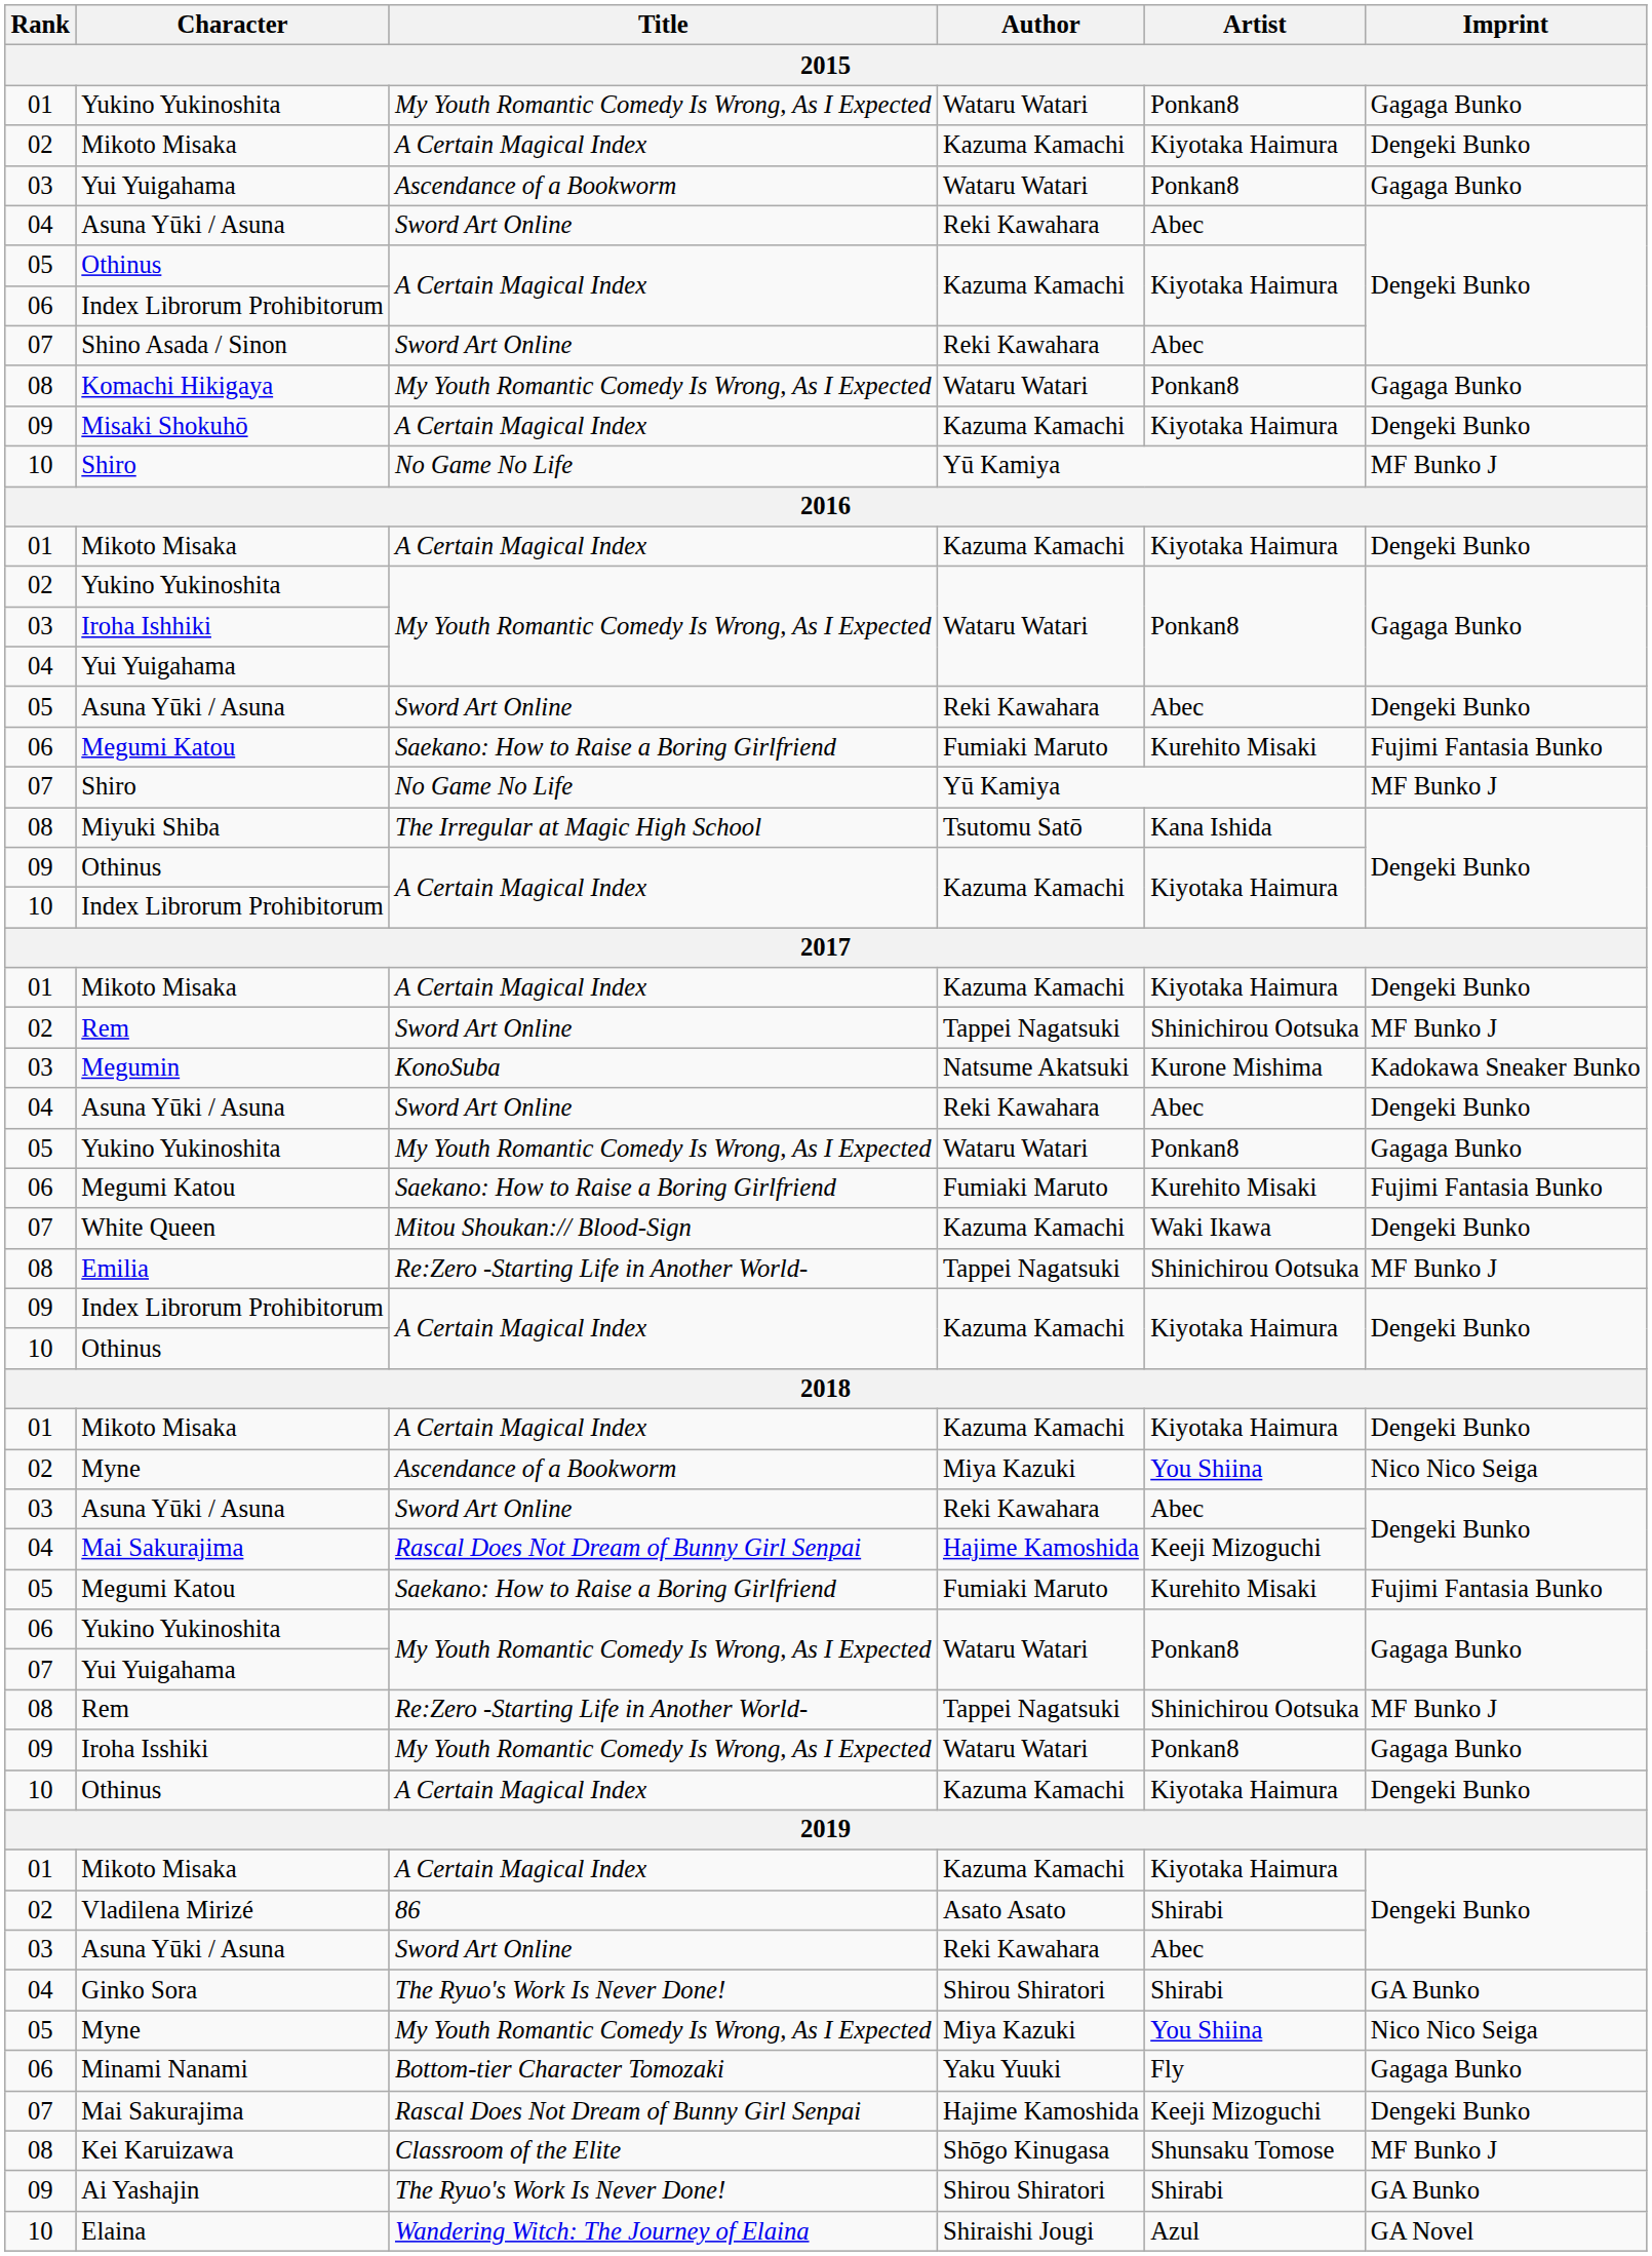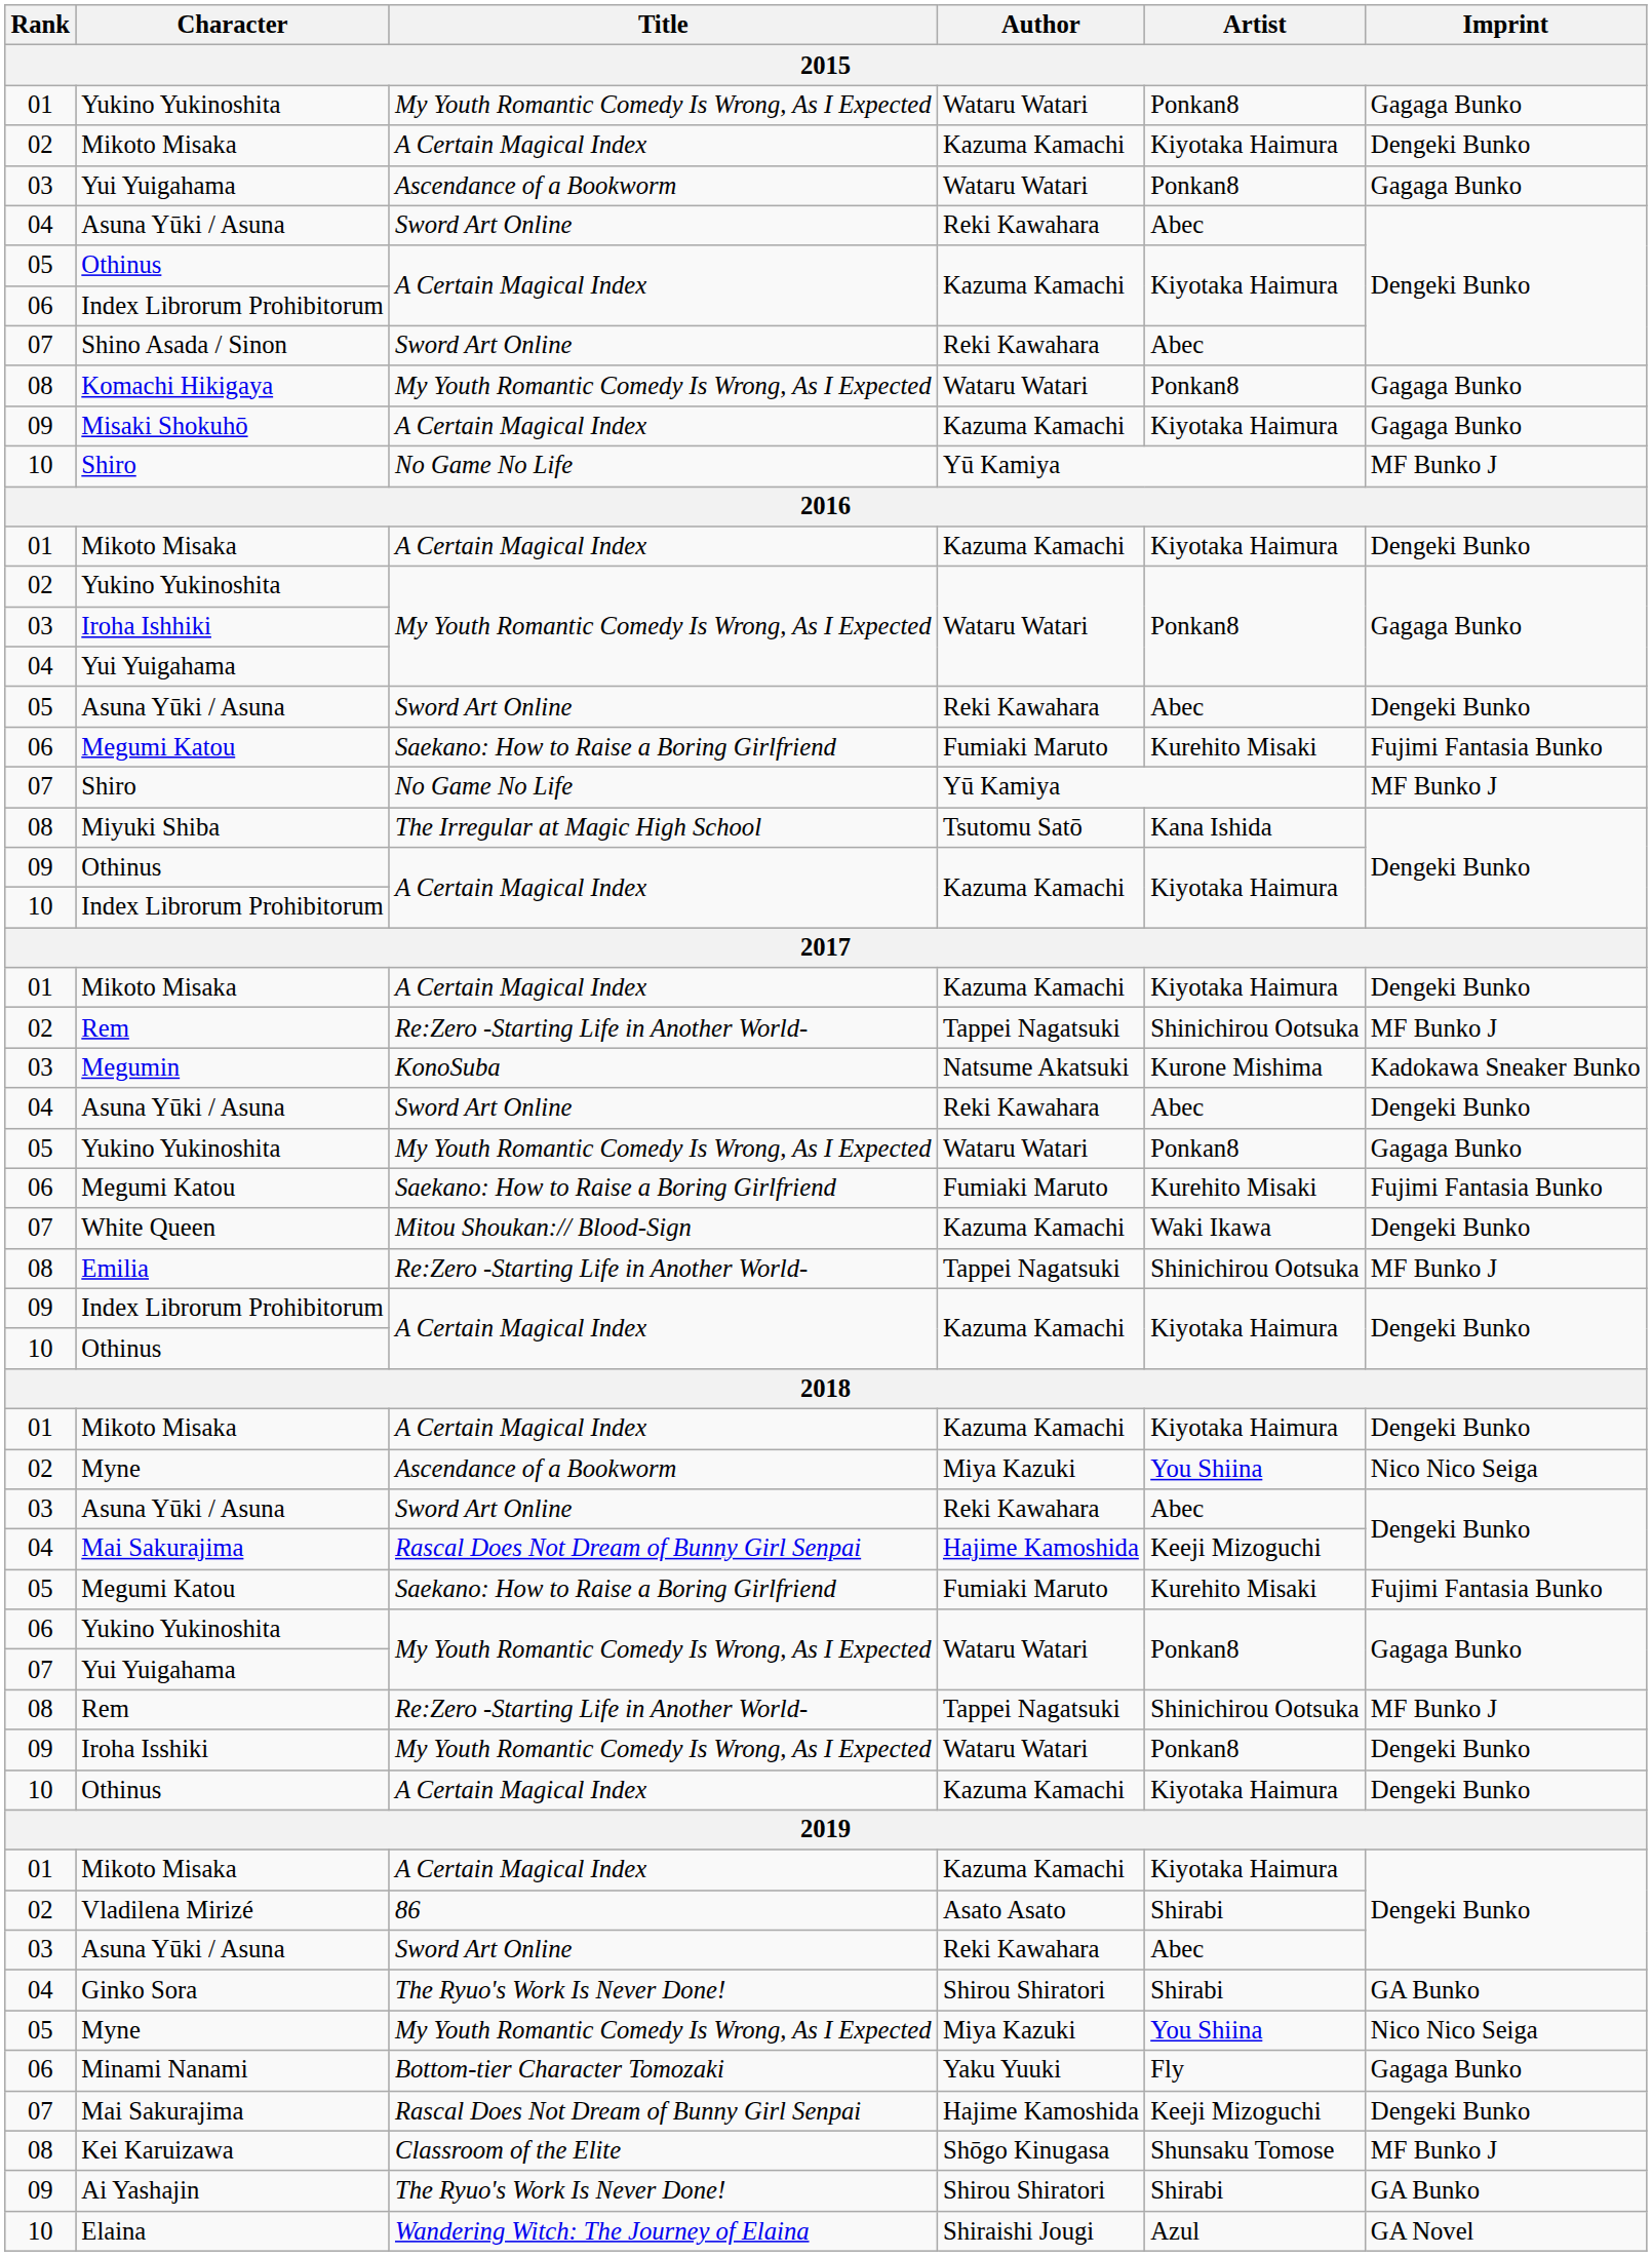Misaki Shokuhō | Imprint: Dengeki Bunko -> Gagaga Bunko
02 / Rem | Title: Sword Art Online -> Re:Zero -Starting Life in Another World-
Iroha Isshiki | Imprint: Gagaga Bunko -> Dengeki Bunko
